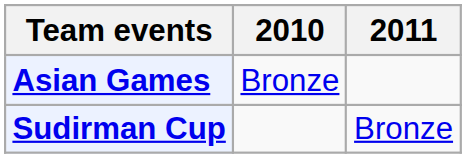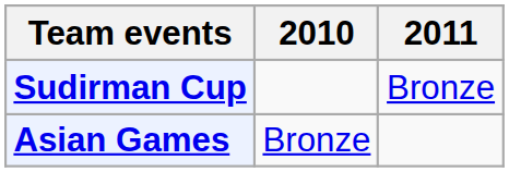rows swapped: Asian Games <-> Sudirman Cup
